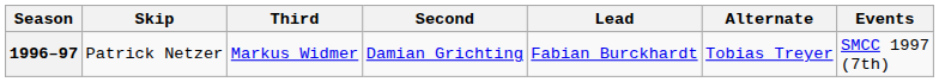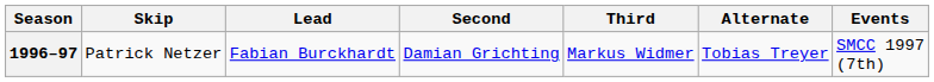columns swapped: Third <-> Lead
